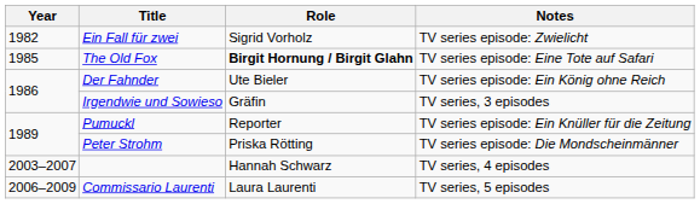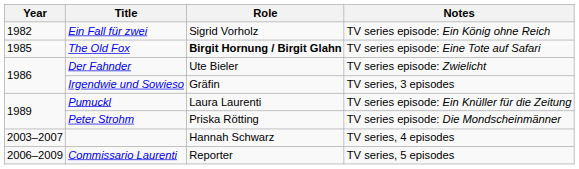Ein Fall für zwei | Notes: TV series episode: Zwielicht -> TV series episode: Ein König ohne Reich
Der Fahnder | Notes: TV series episode: Ein König ohne Reich -> TV series episode: Zwielicht
Pumuckl | Role: Reporter -> Laura Laurenti
Commissario Laurenti | Role: Laura Laurenti -> Reporter
